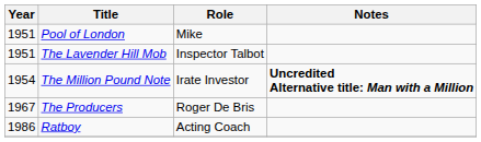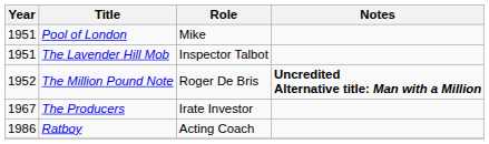The Million Pound Note | Year: 1954 -> 1952
The Million Pound Note | Role: Irate Investor -> Roger De Bris
The Producers | Role: Roger De Bris -> Irate Investor
